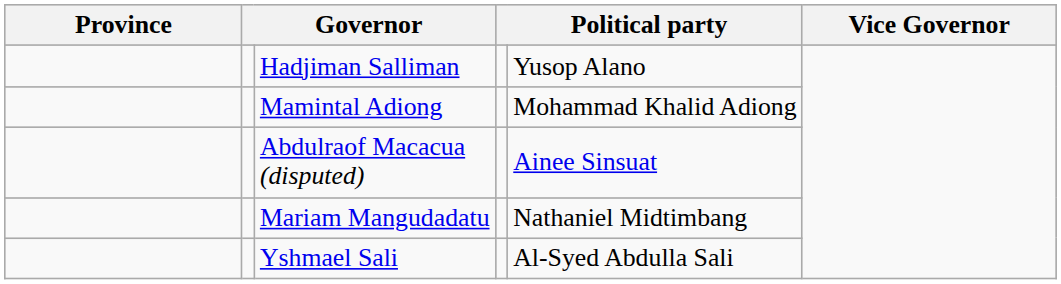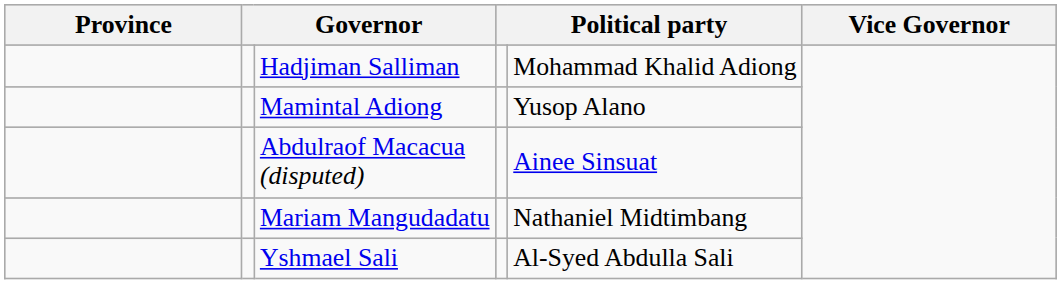Hadjiman Salliman | column 5: Yusop Alano -> Mohammad Khalid Adiong
Mamintal Adiong | column 5: Mohammad Khalid Adiong -> Yusop Alano
